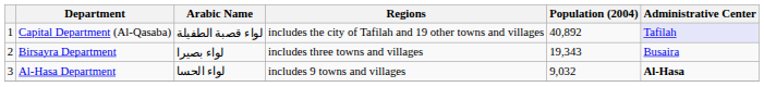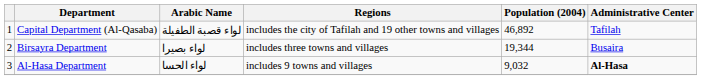Capital Department (Al-Qasaba) | Population (2004): 40,892 -> 46,892
Capital Department (Al-Qasaba) | Administrative Center: lavender background -> no background
Birsayra Department | Population (2004): 19,343 -> 19,344
